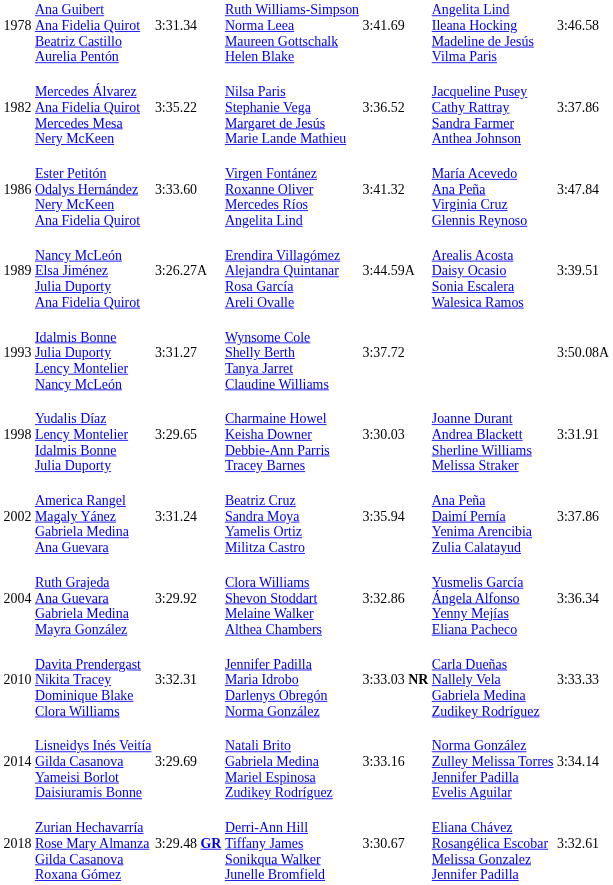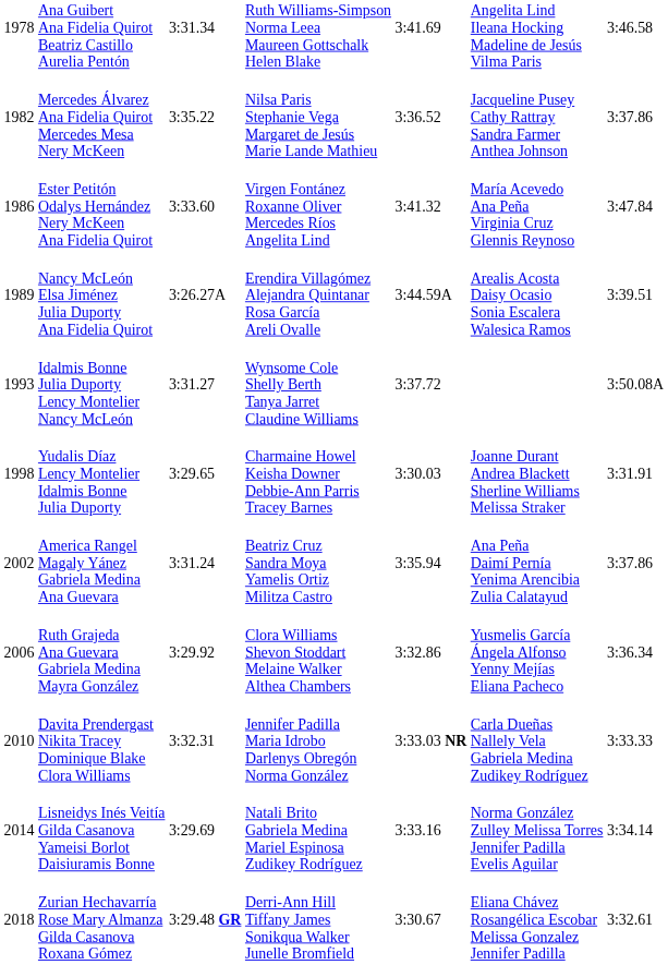Ruth Grajeda Ana Guevara Gabriela Medina Mayra González | column 1: 2004 -> 2006
